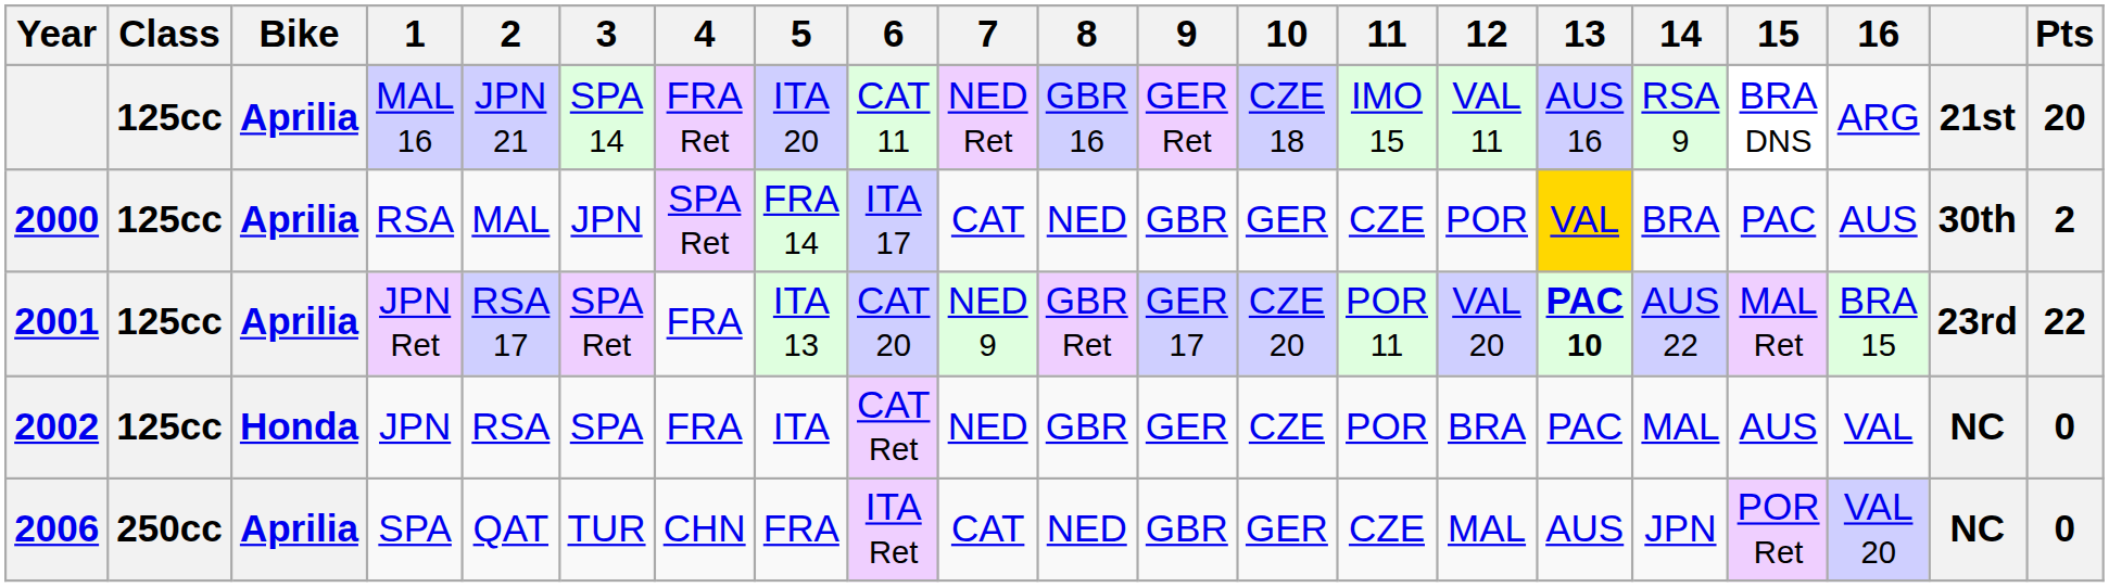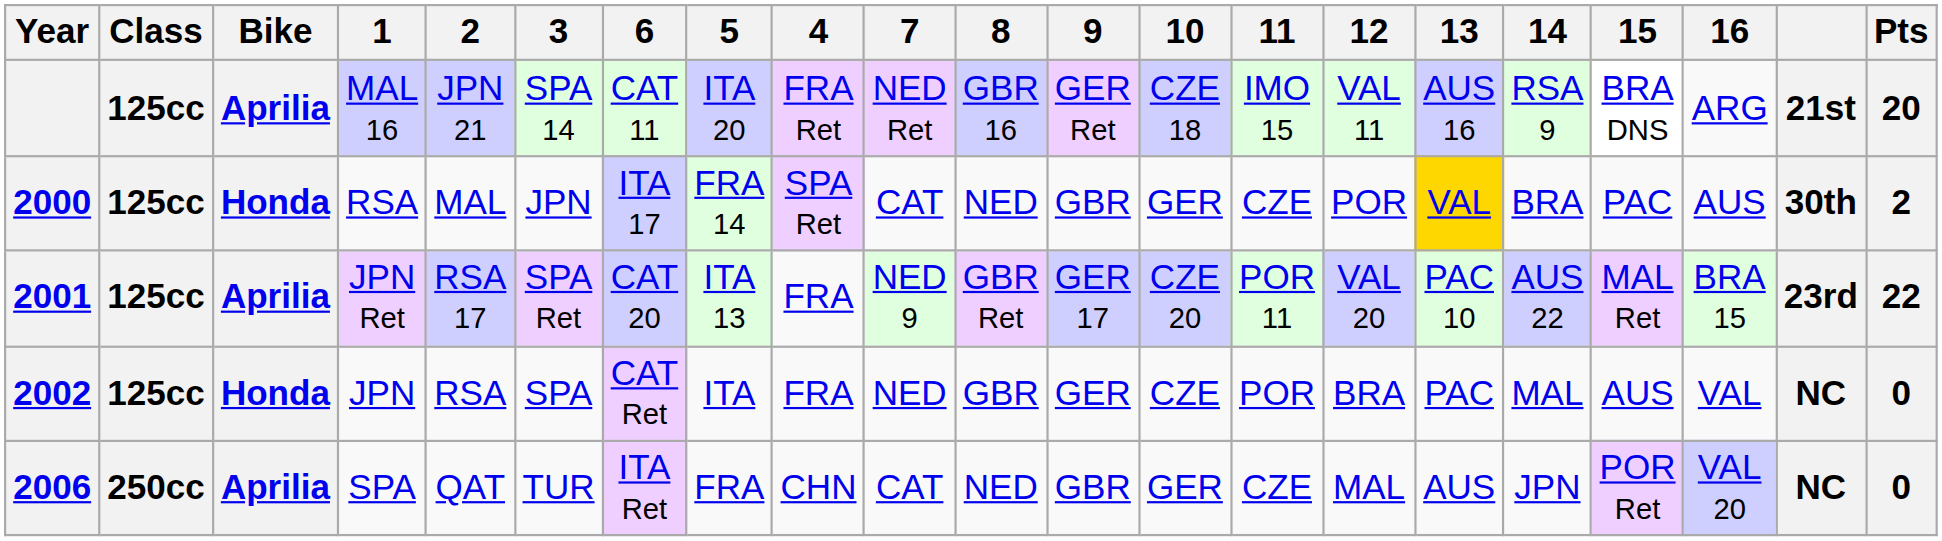columns swapped: 4 <-> 6
2000 | Bike: Aprilia -> Honda
2001 | 13: bold -> normal
